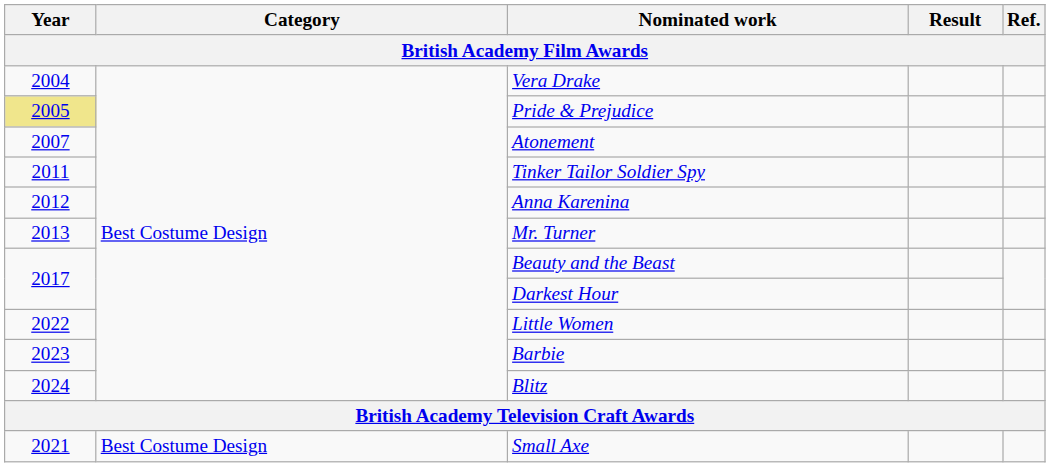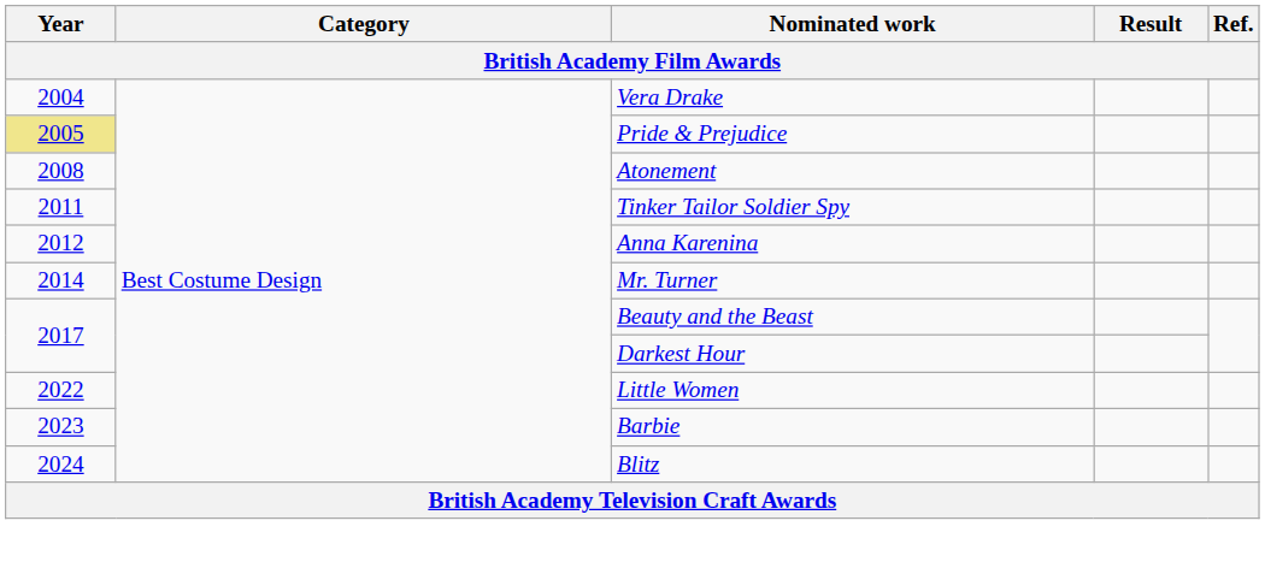Atonement | Year: 2007 -> 2008
Mr. Turner | Year: 2013 -> 2014
- row: 2021 | Best Costume Design | Small Axe
